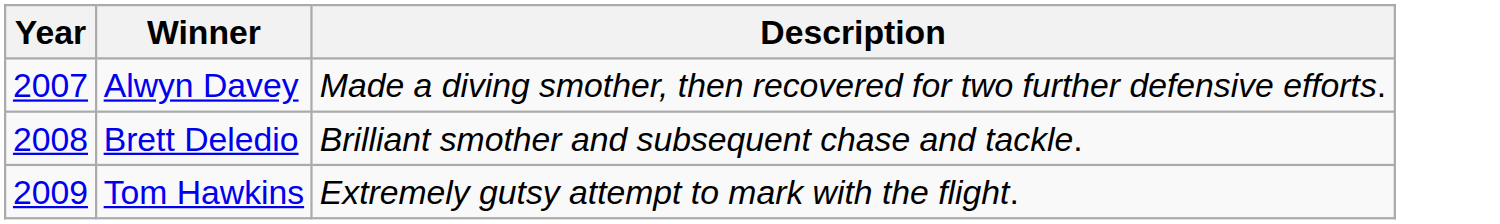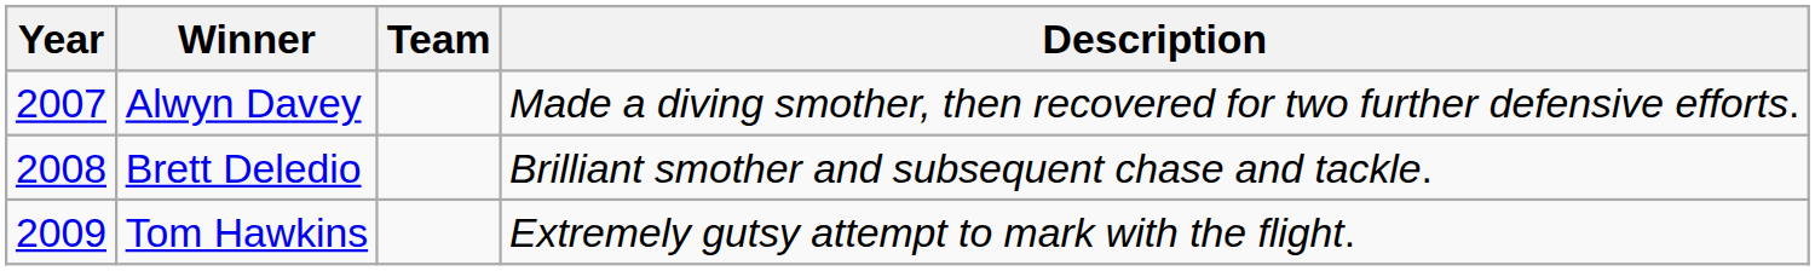+ column: Team
